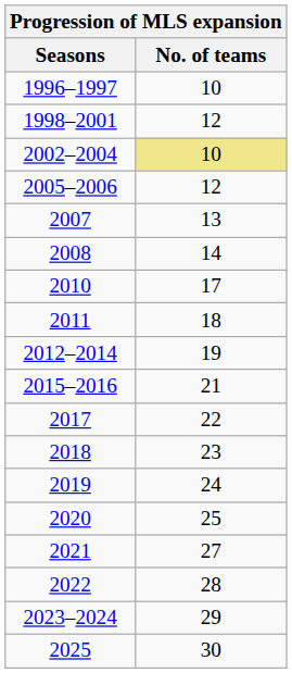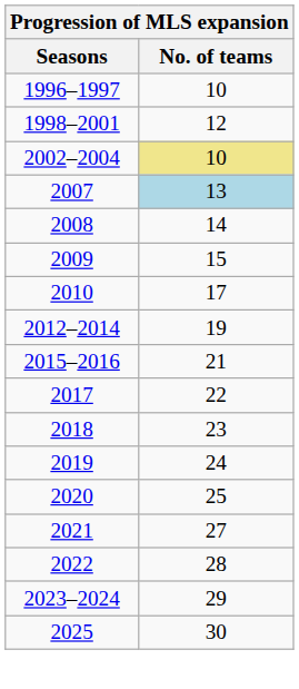- row: 2005–2006 | 12
2007 | No. of teams: no background -> lightblue background
+ row: 2009 | 15
- row: 2011 | 18
